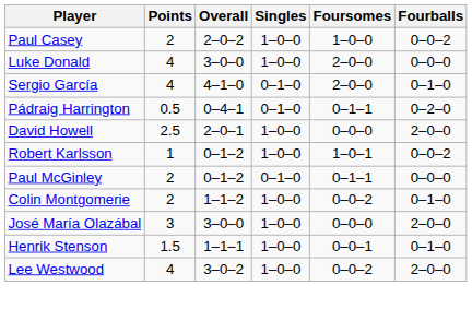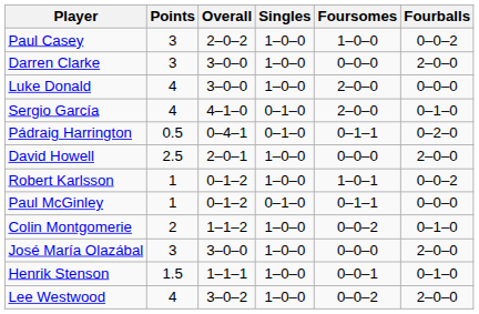Paul Casey | Points: 2 -> 3
+ row: Darren Clarke | 3 | 3–0–0 | 1–0–0 | 0–0–0 | 2–0–0
Paul McGinley | Points: 2 -> 1
